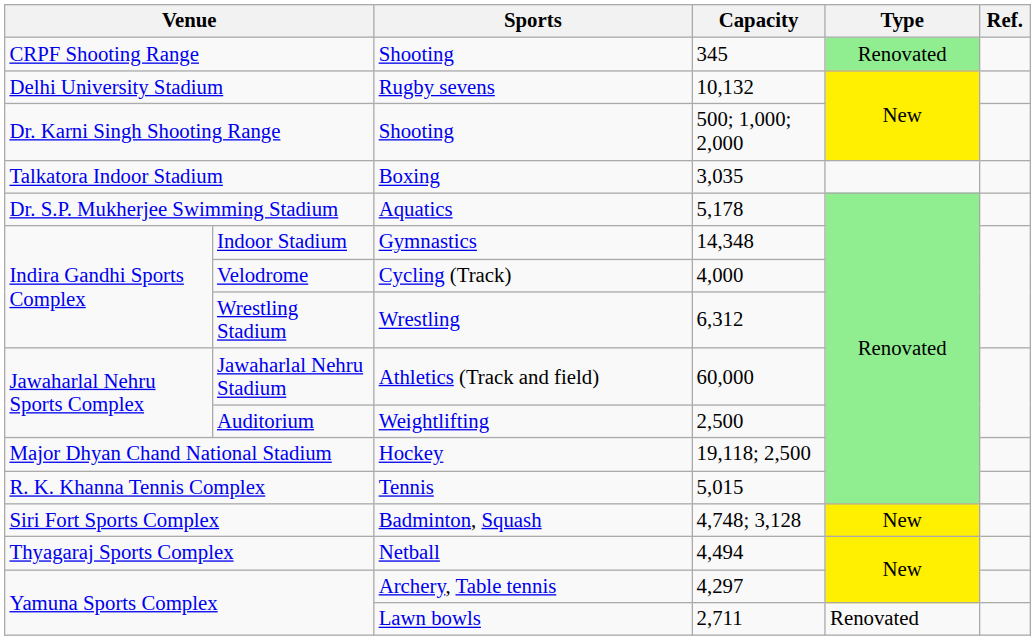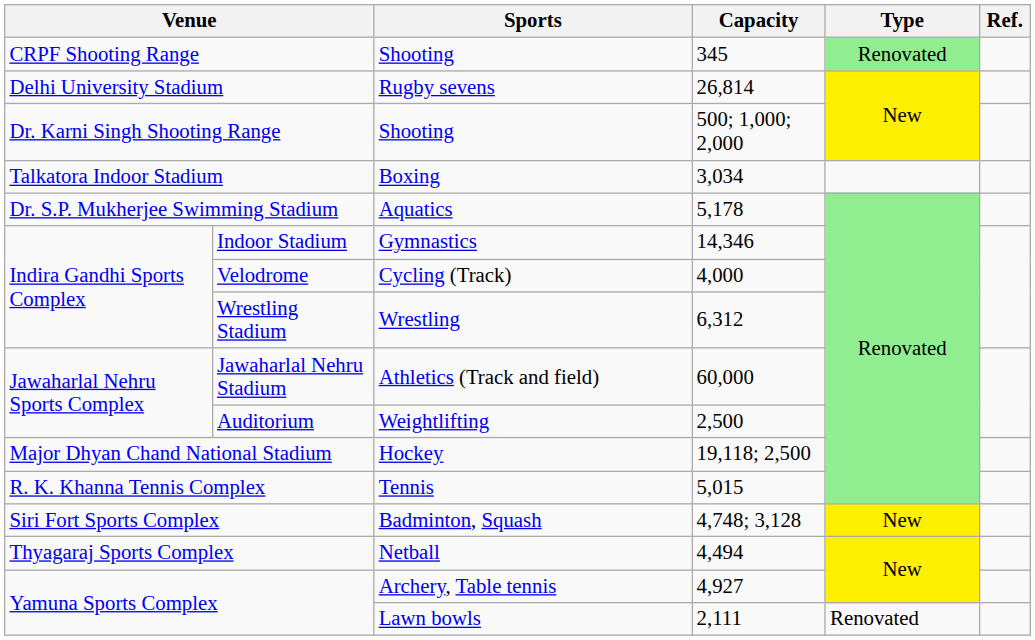Delhi University Stadium | Capacity: 10,132 -> 26,814
Talkatora Indoor Stadium | Capacity: 3,035 -> 3,034
Indoor Stadium | Capacity: 14,348 -> 14,346
Yamuna Sports Complex / Archery, Table tennis | Capacity: 4,297 -> 4,927
Yamuna Sports Complex / Lawn bowls | Capacity: 2,711 -> 2,111
